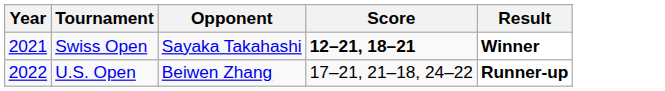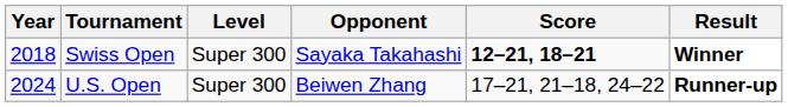+ column: Level | Super 300 | Super 300
Swiss Open | Year: 2021 -> 2018
U.S. Open | Year: 2022 -> 2024
